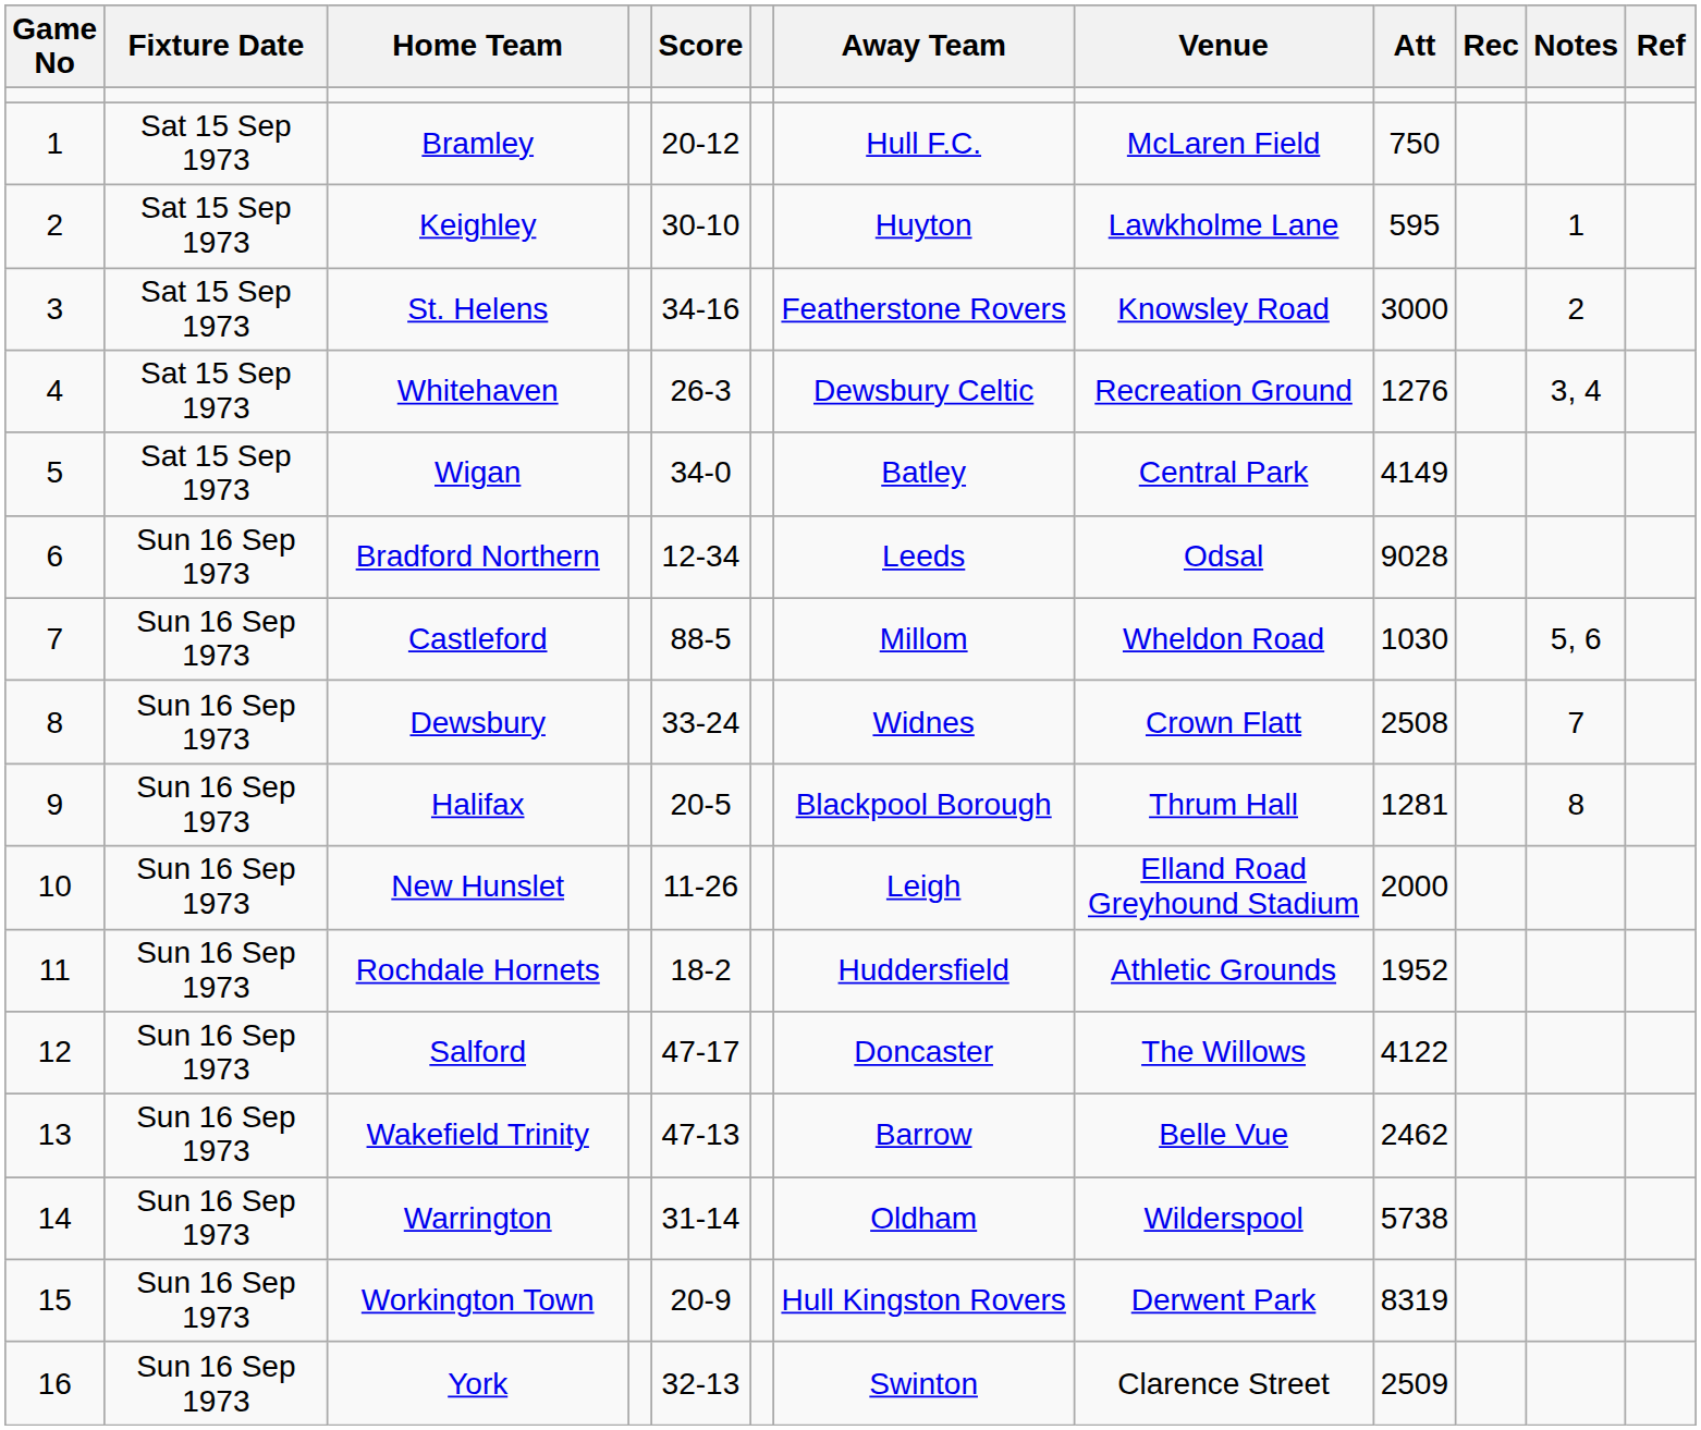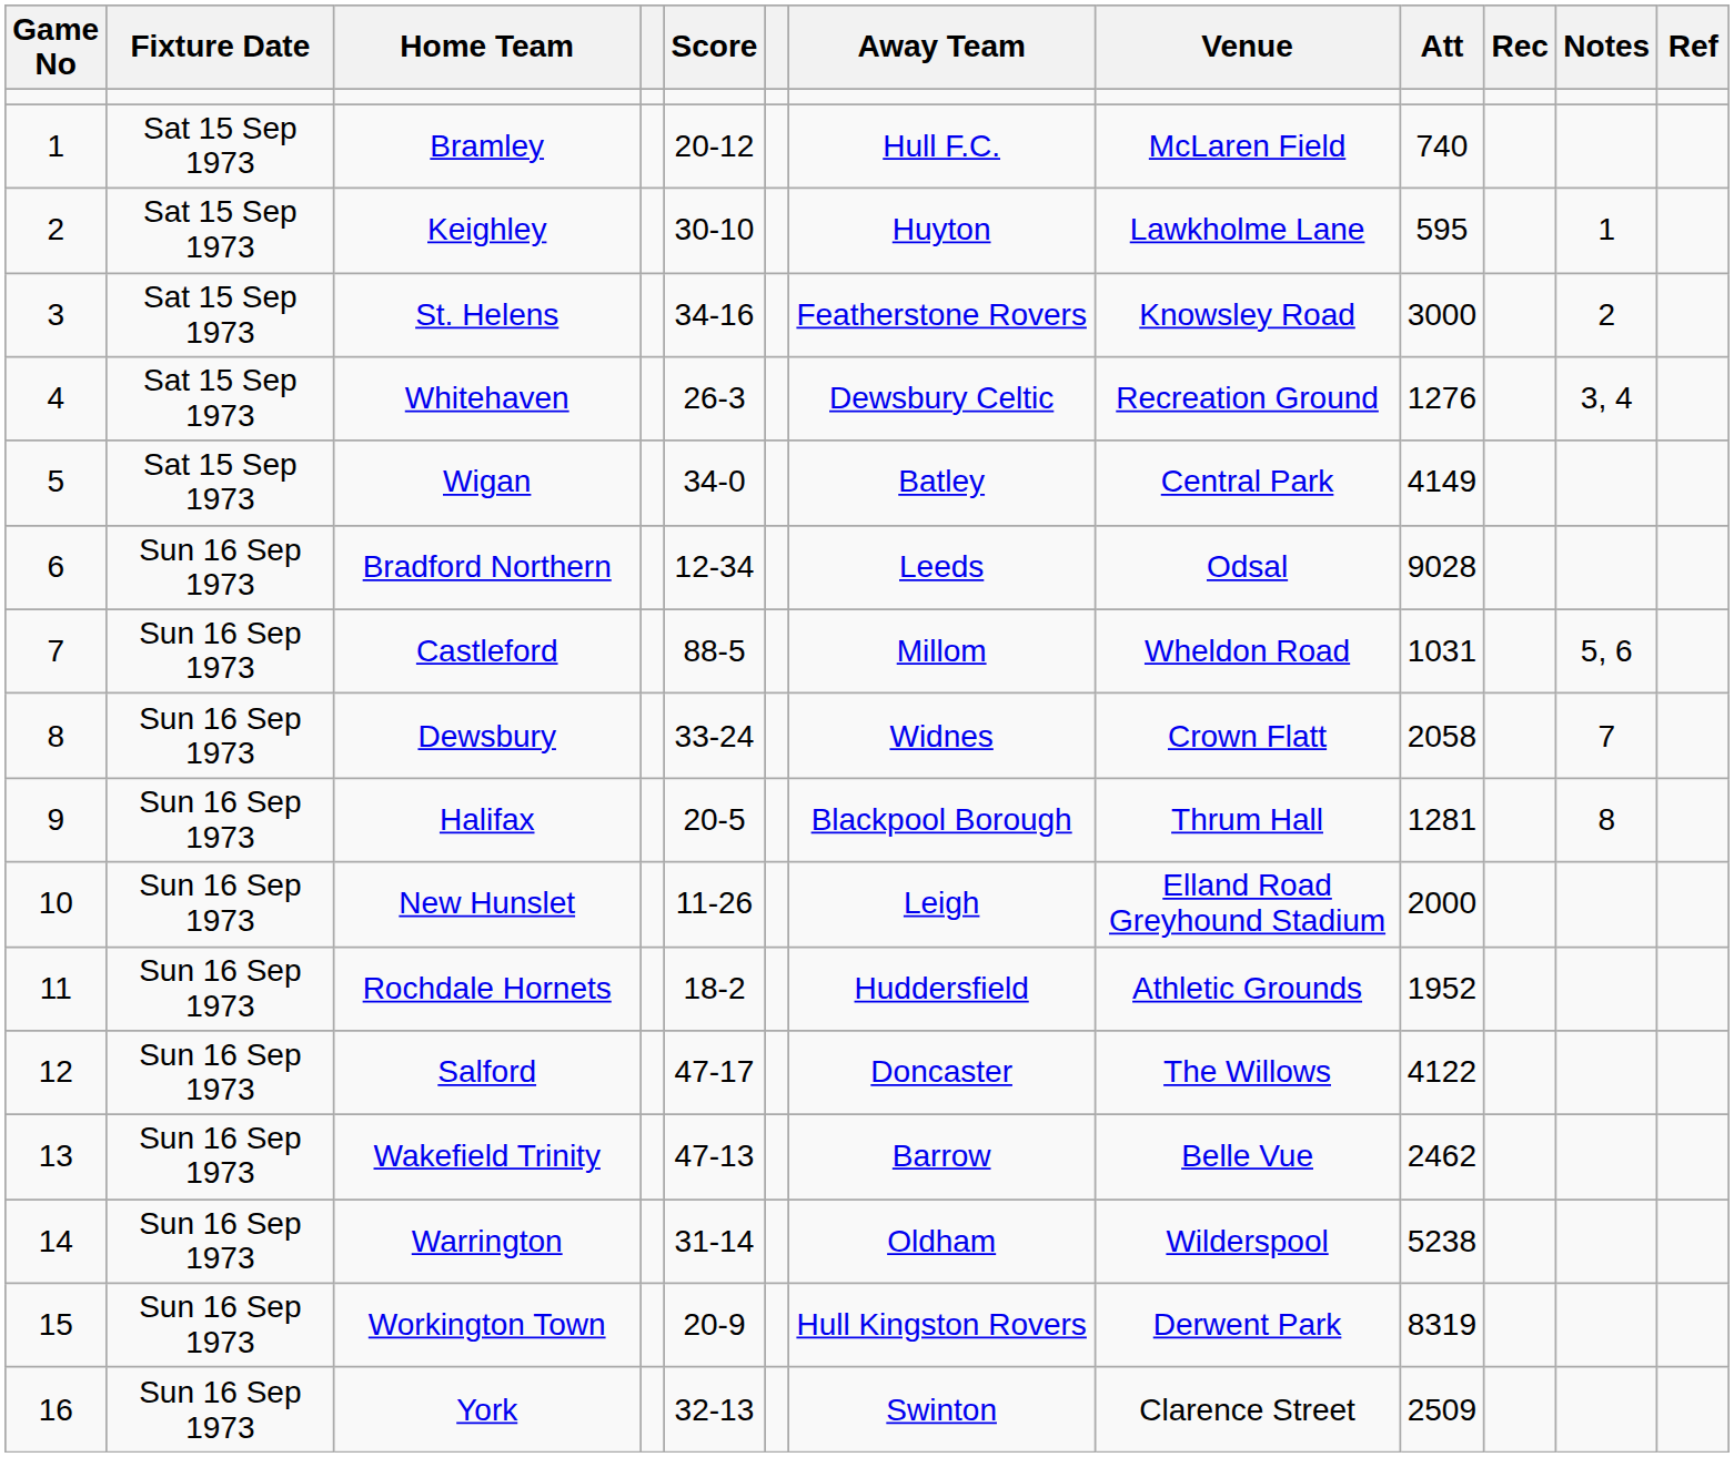Bramley | Att: 750 -> 740
Castleford | Att: 1030 -> 1031
Dewsbury | Att: 2508 -> 2058
Warrington | Att: 5738 -> 5238
